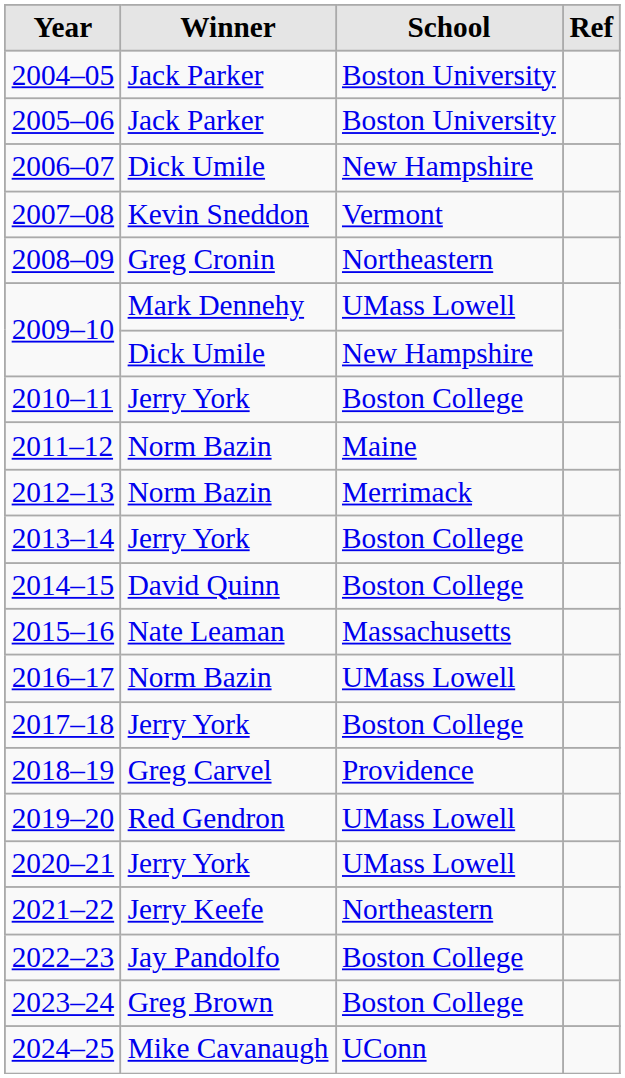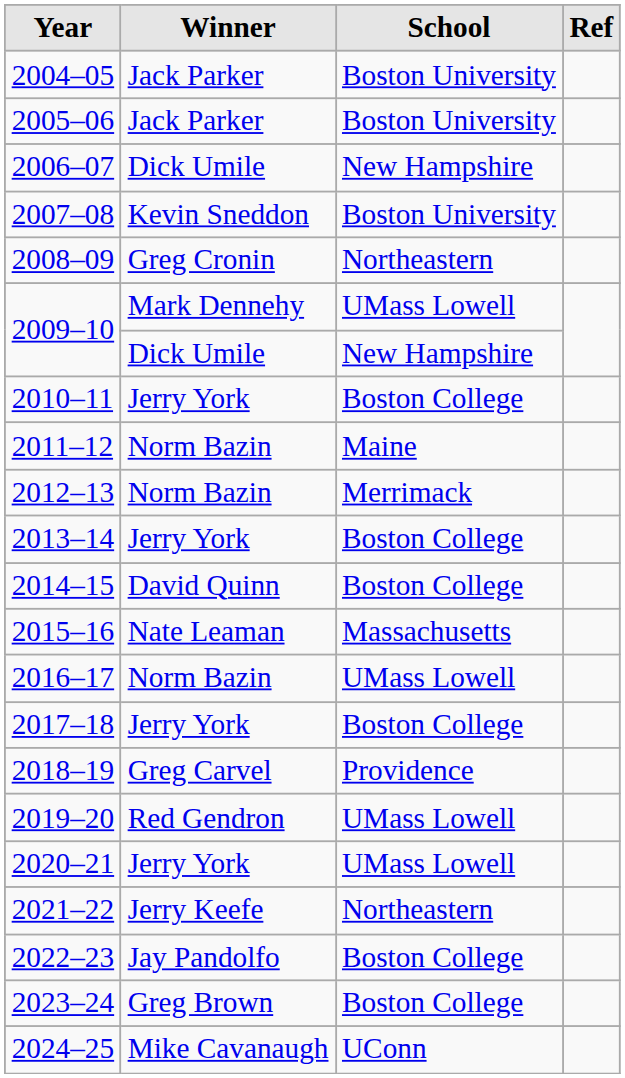2007–08 | School: Vermont -> Boston University
